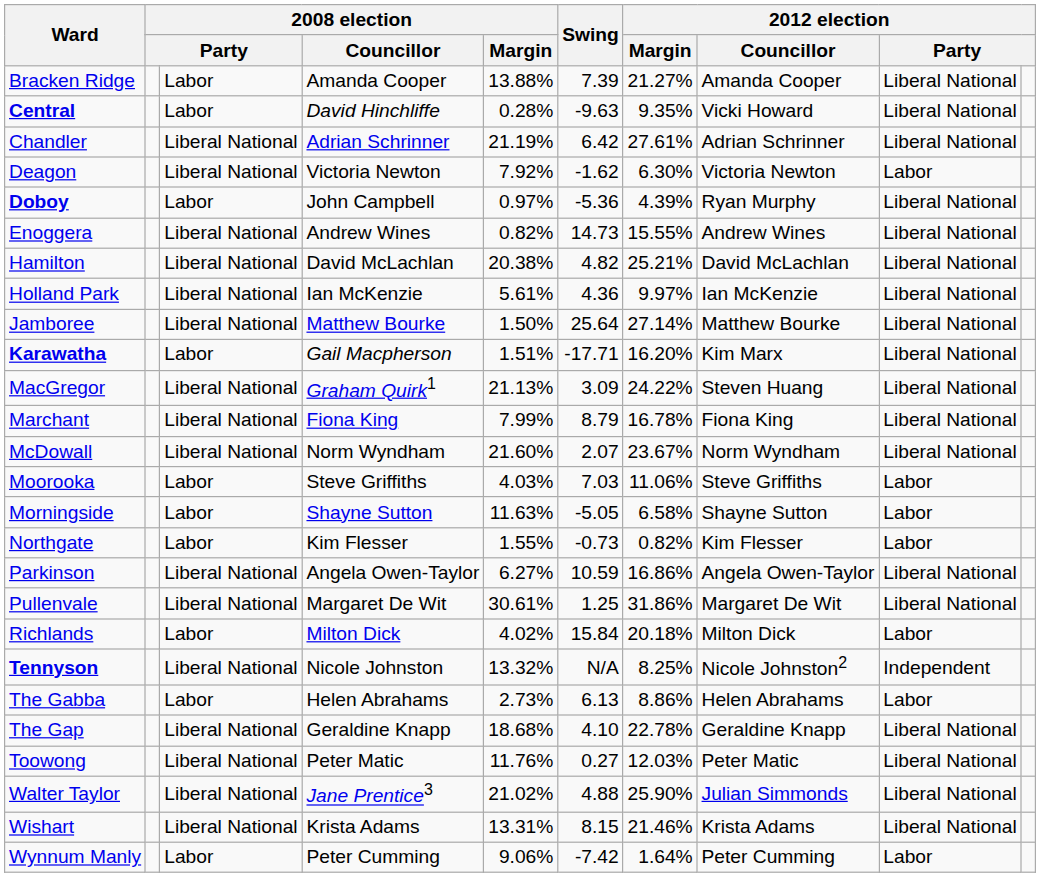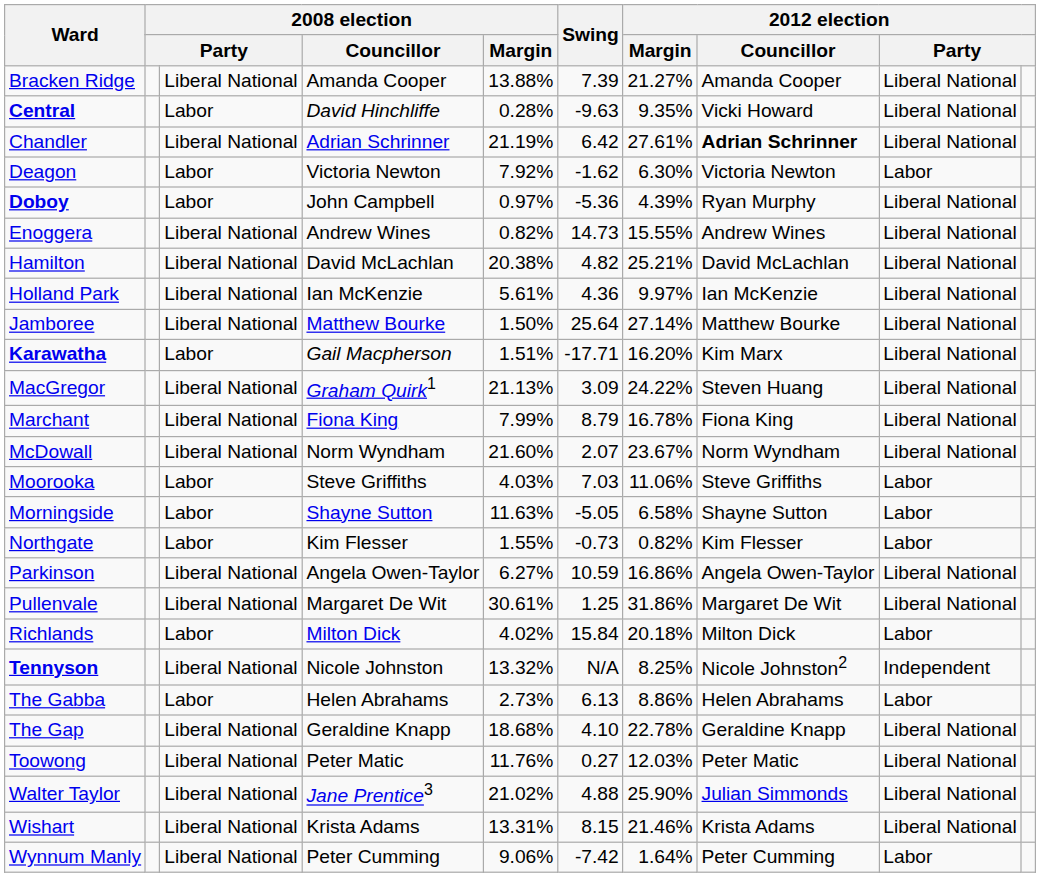Bracken Ridge | column 3: Labor -> Liberal National
Chandler | 2012 election / Councillor: normal -> bold
Deagon | column 3: Liberal National -> Labor
Wynnum Manly | column 3: Labor -> Liberal National
